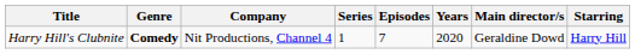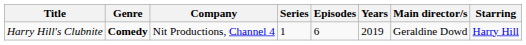Harry Hill's Clubnite | Episodes: 7 -> 6
Harry Hill's Clubnite | Years: 2020 -> 2019
